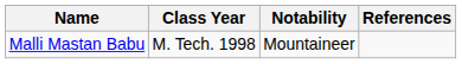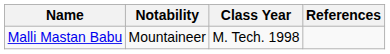columns swapped: Class Year <-> Notability
